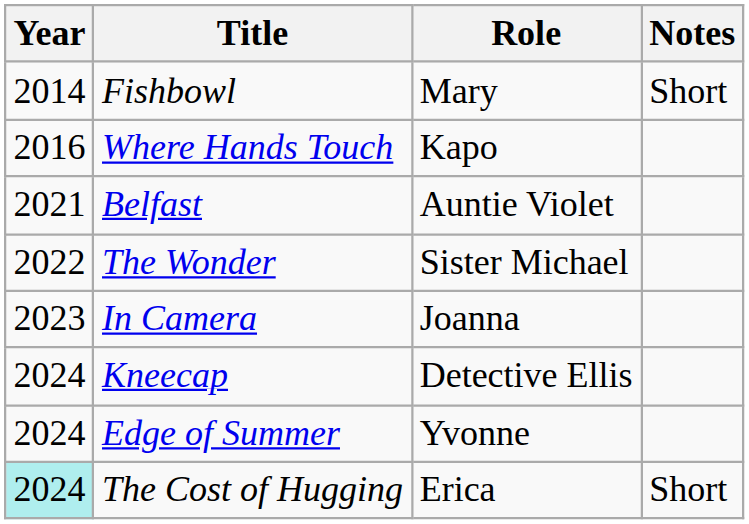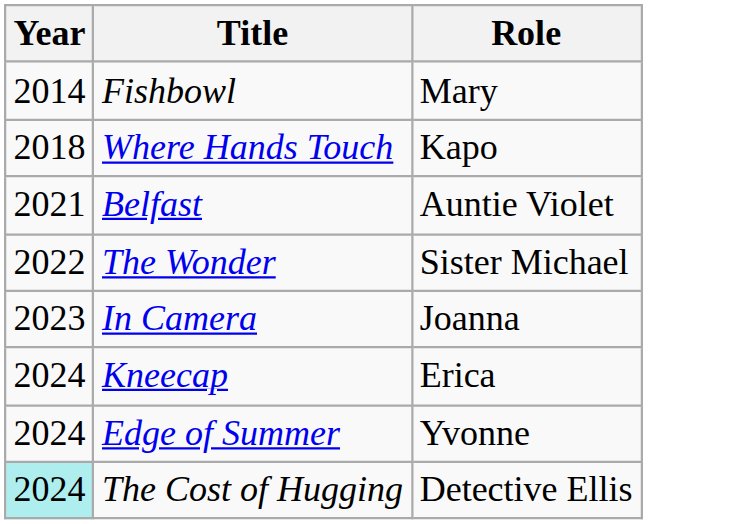- column: Notes | Short | Short
Where Hands Touch | Year: 2016 -> 2018
Kneecap | Role: Detective Ellis -> Erica
The Cost of Hugging | Role: Erica -> Detective Ellis
